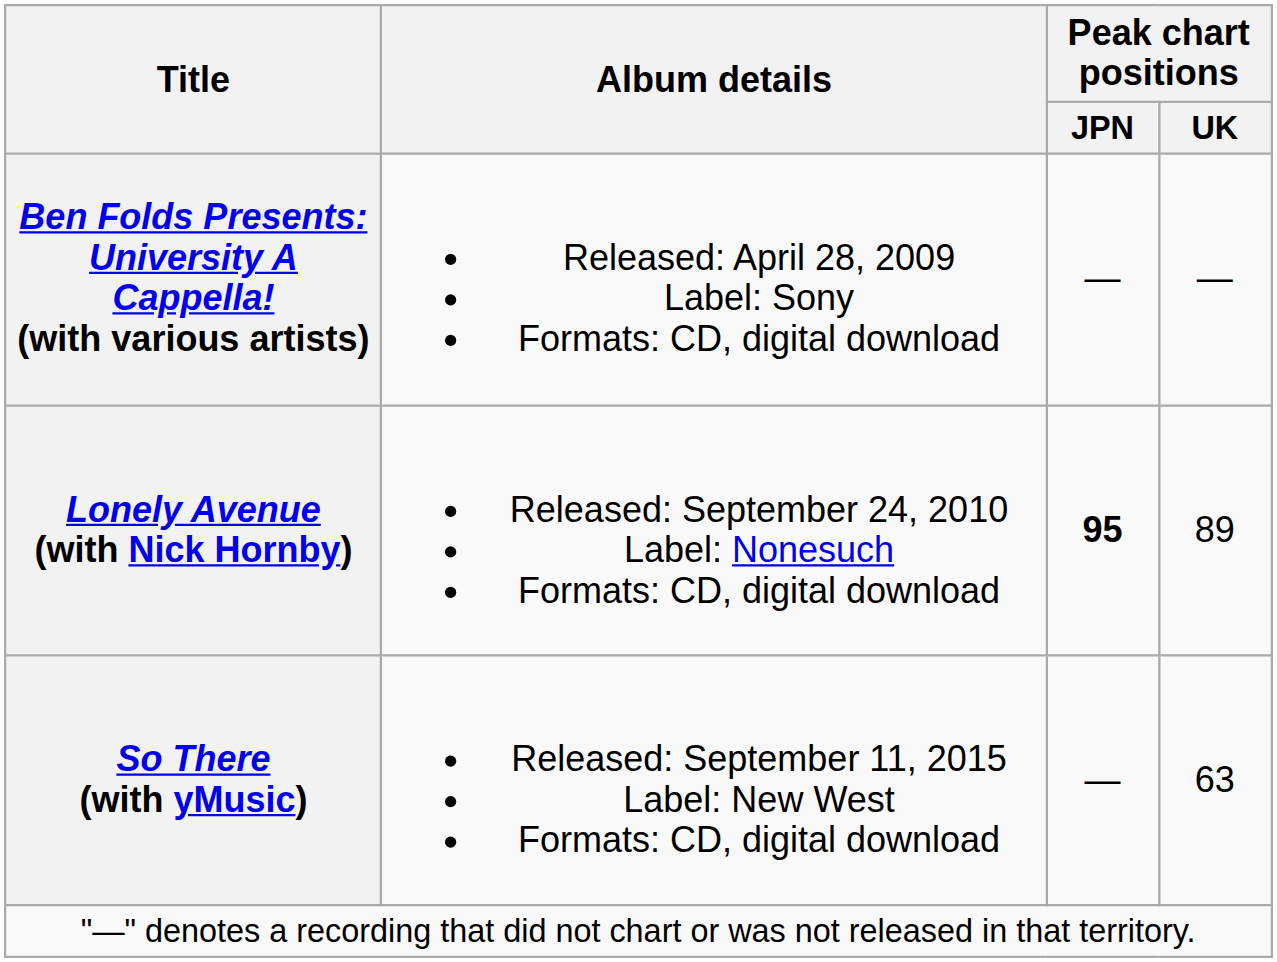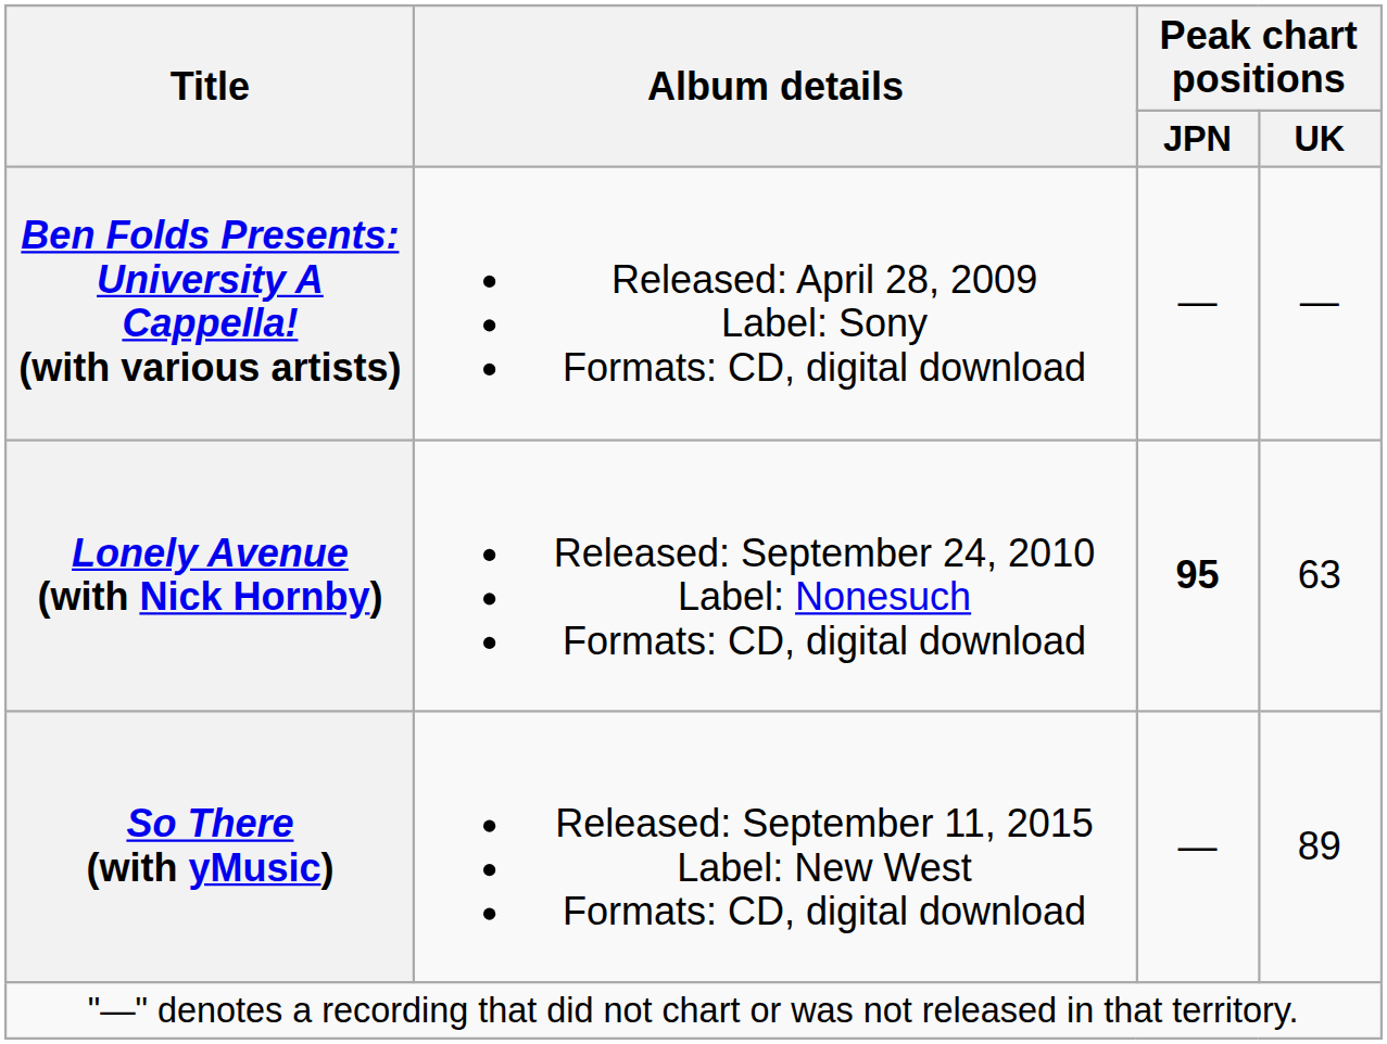Lonely Avenue (with Nick Hornby) | Peak chart positions / UK: 89 -> 63
So There (with yMusic) | Peak chart positions / UK: 63 -> 89
